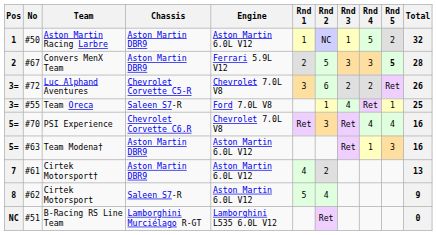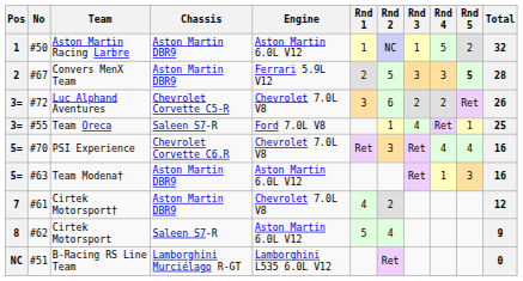Cirtek Motorsport† | Engine: Aston Martin 6.0L V12 -> Chevrolet 7.0L V8
Cirtek Motorsport† | Total: 13 -> 12
